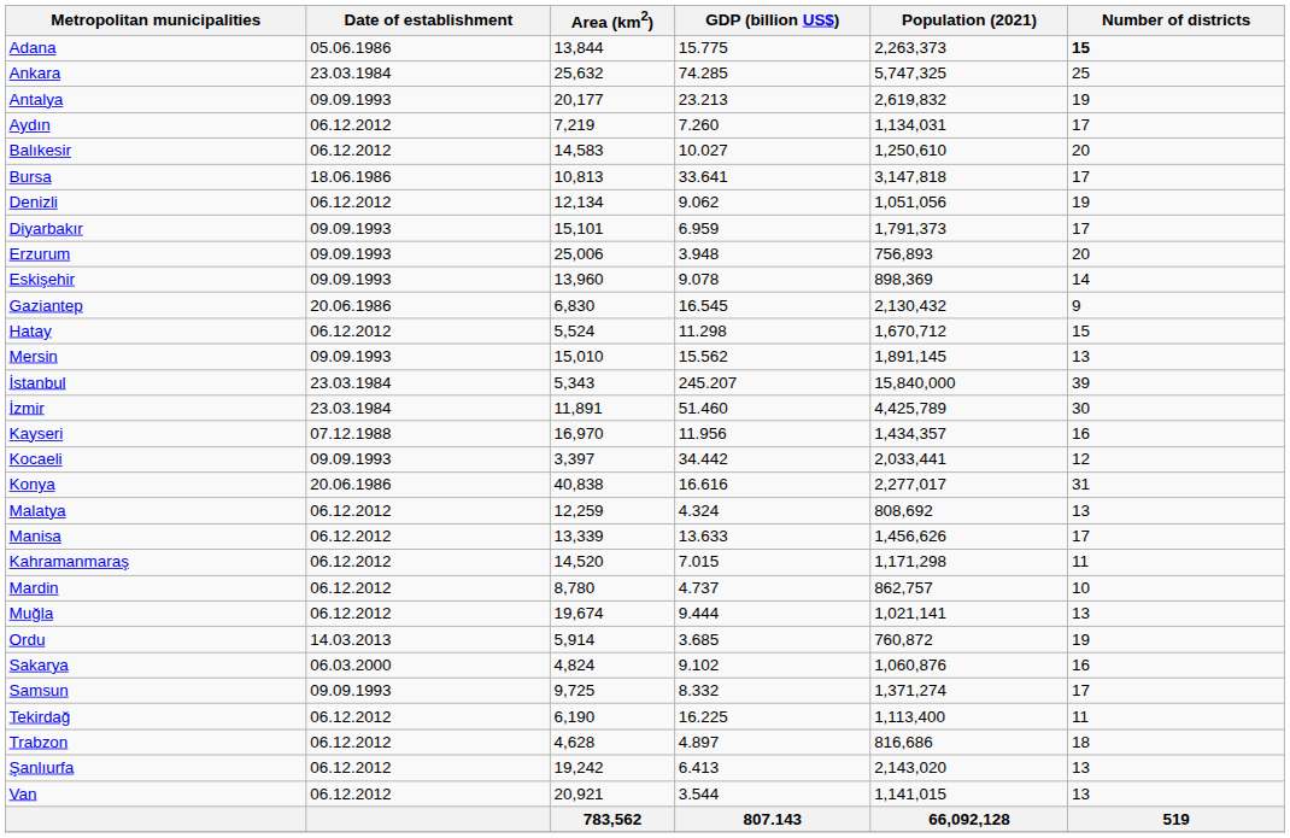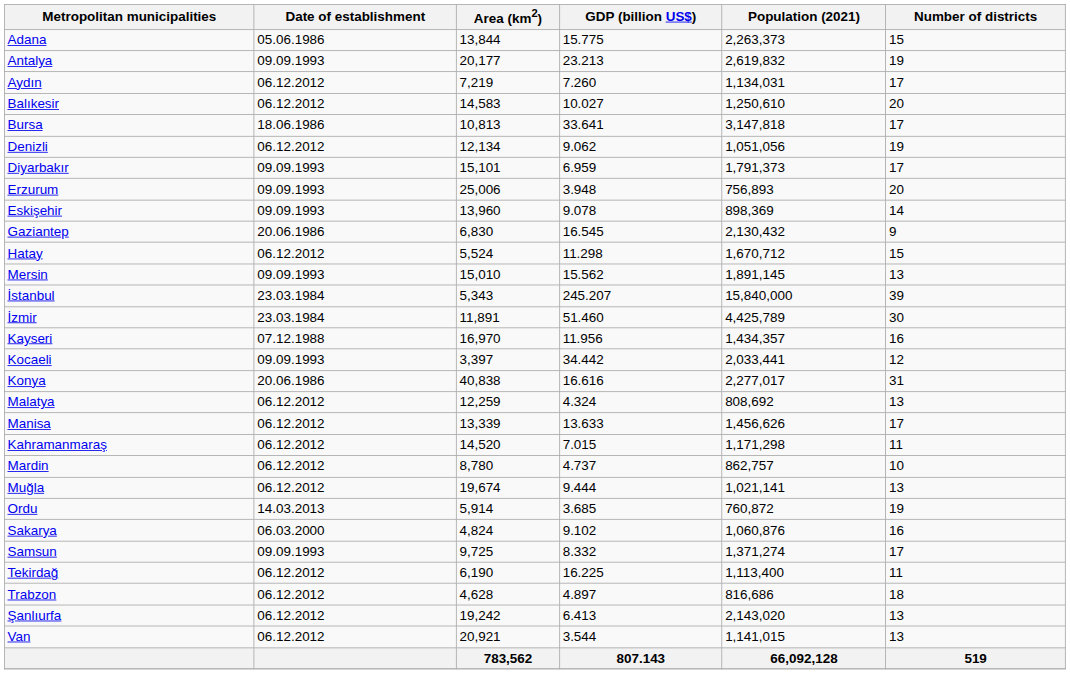Adana | Number of districts: bold -> normal
- row: Ankara | 23.03.1984 | 25,632 | 74.285 | 5,747,325 | 25
